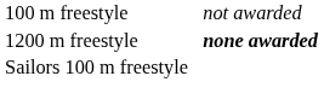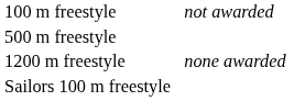+ row: 500 m freestyle
1200 m freestyle | column 4: bold -> normal
